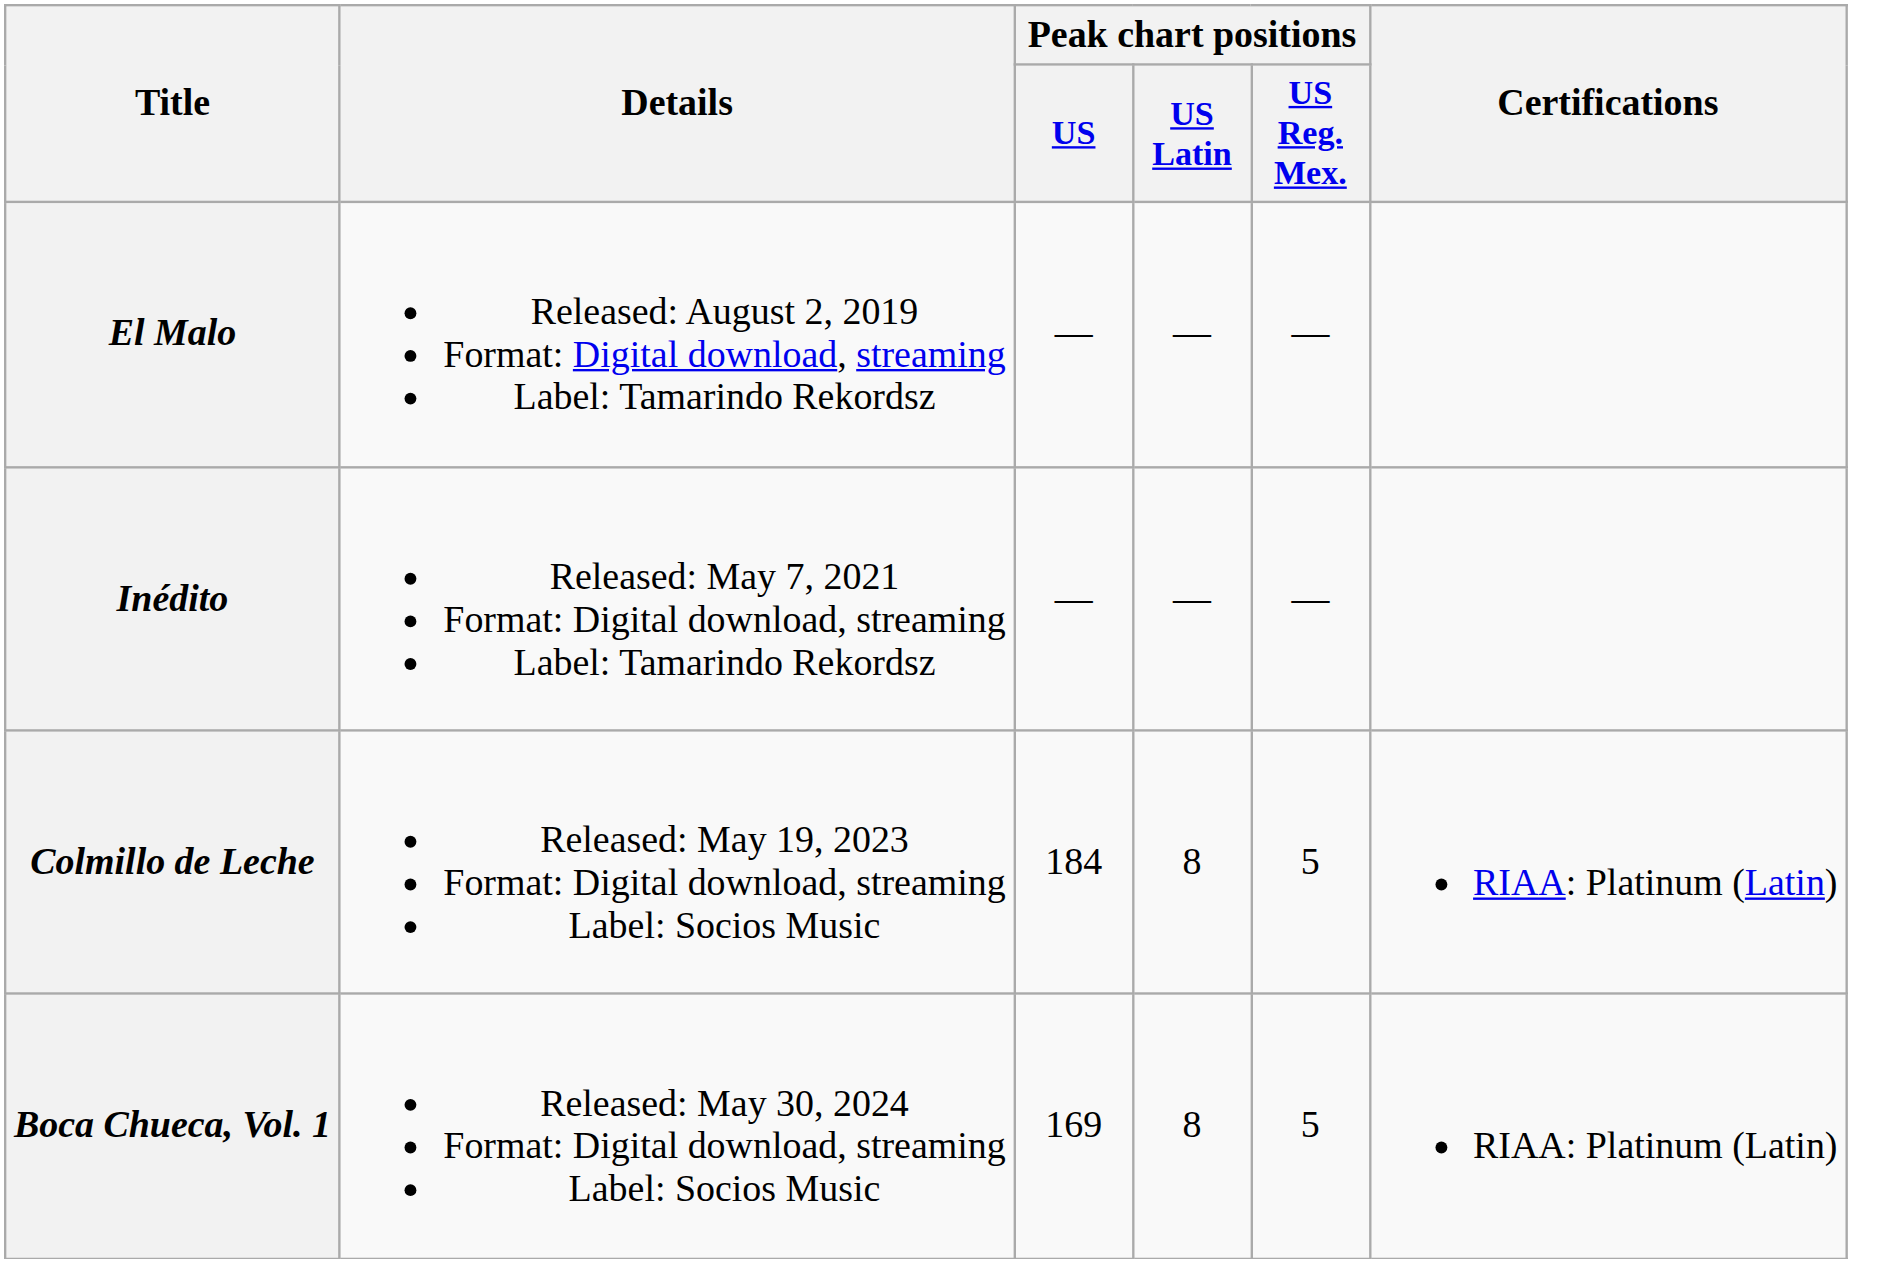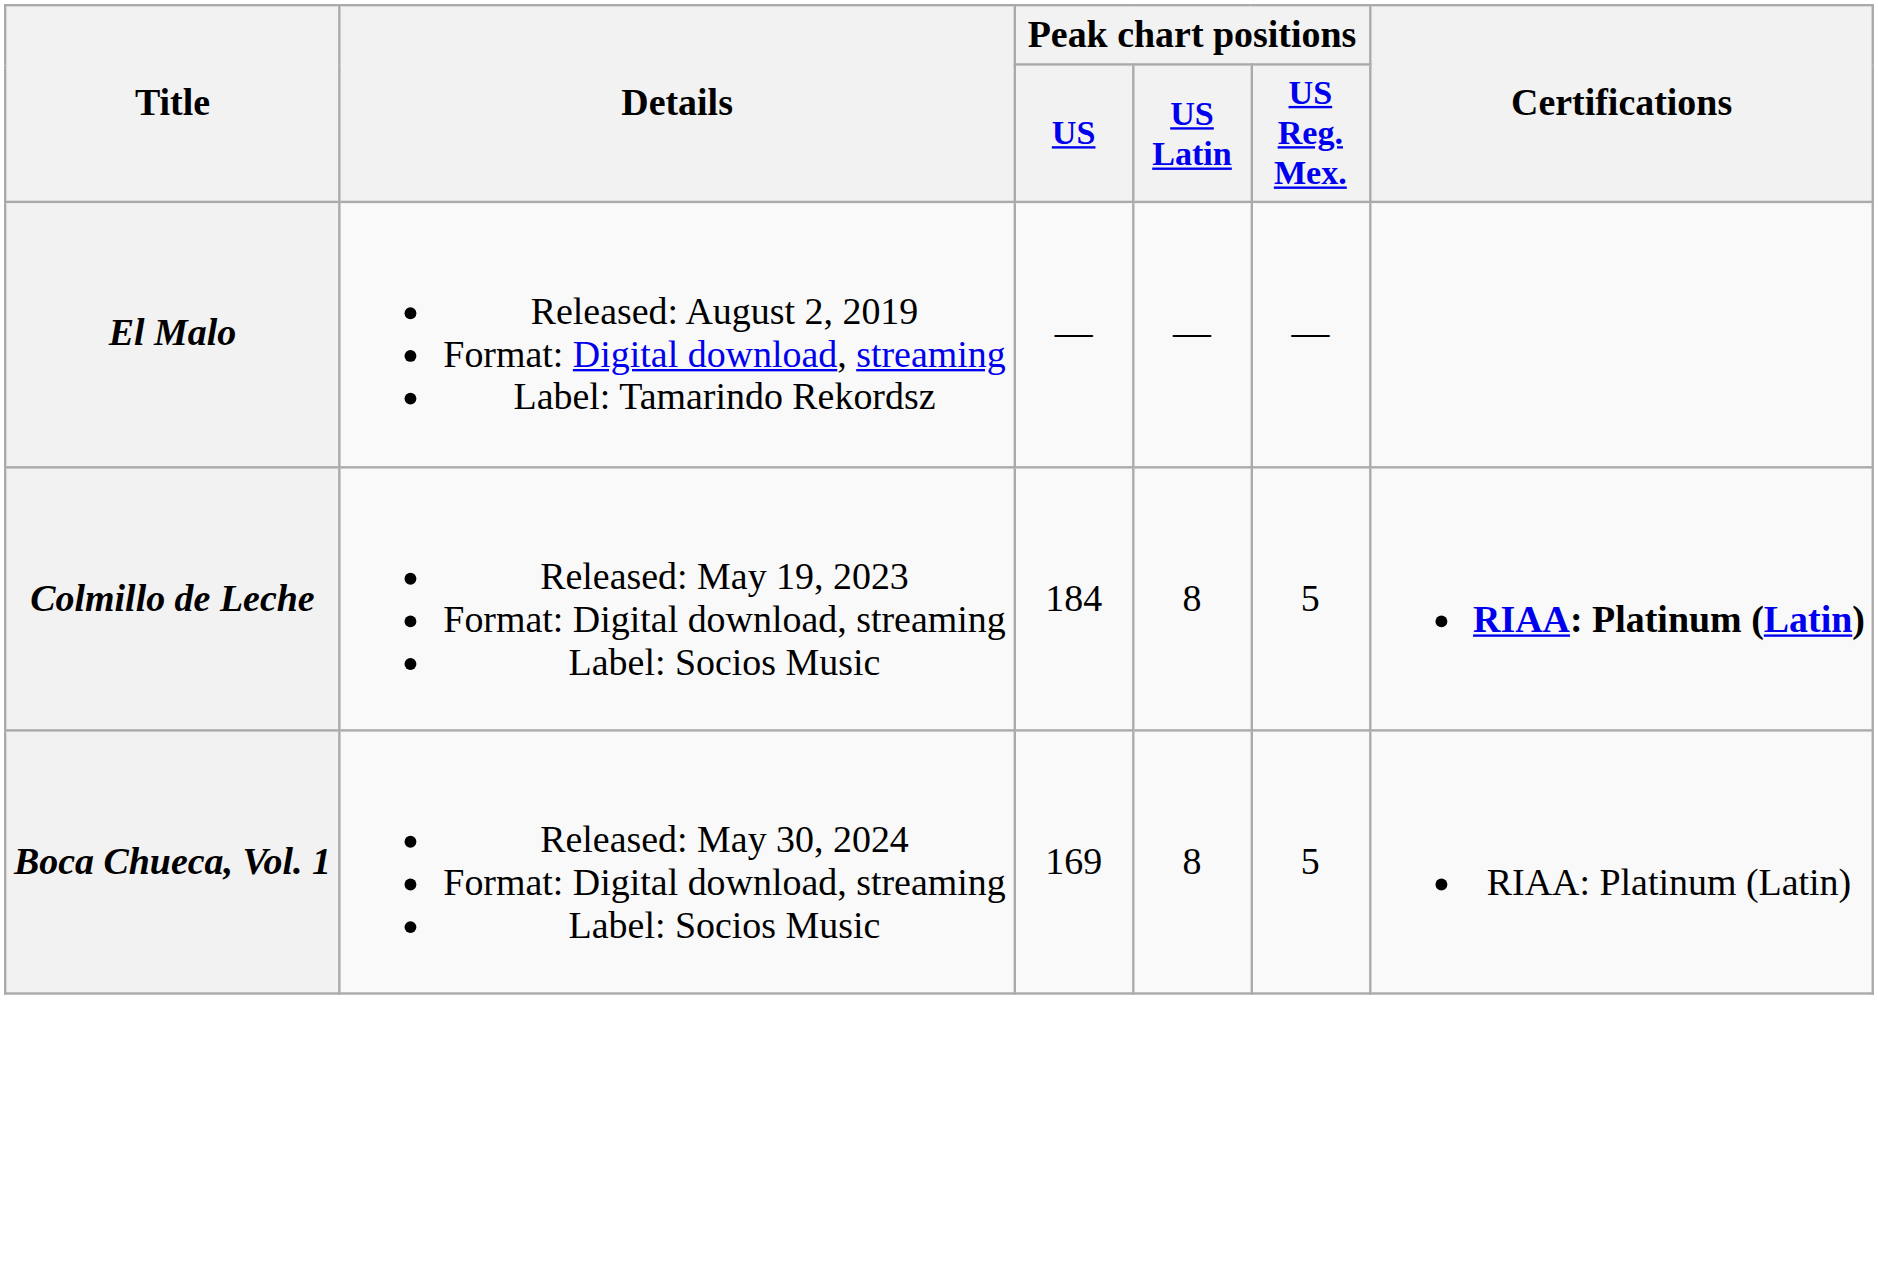- row: Inédito | Released: May 7, 2021 Format: Digital download, streaming Label: Tamarindo Rekordsz | — | — | —
Colmillo de Leche | Certifications: normal -> bold
